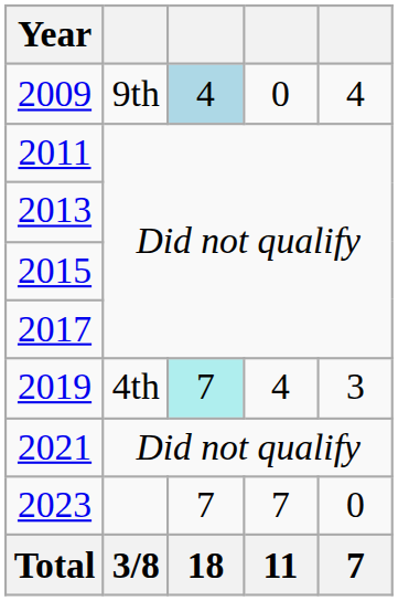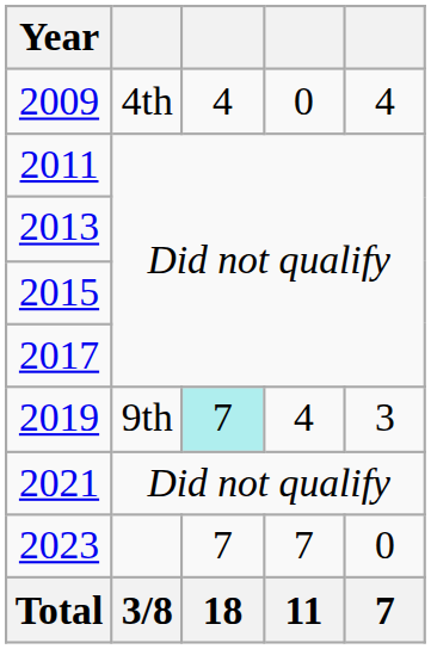2009 | column 2: 9th -> 4th
2009 | column 3: lightblue background -> no background
2019 | column 2: 4th -> 9th
